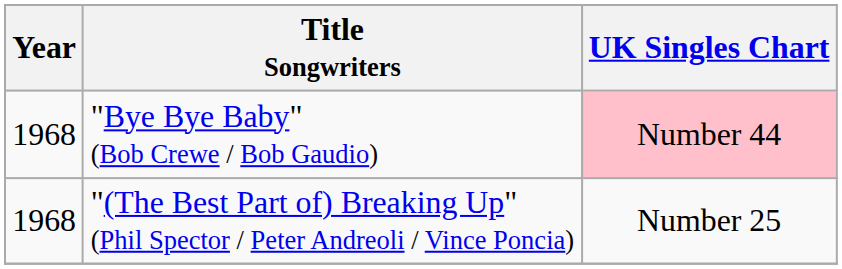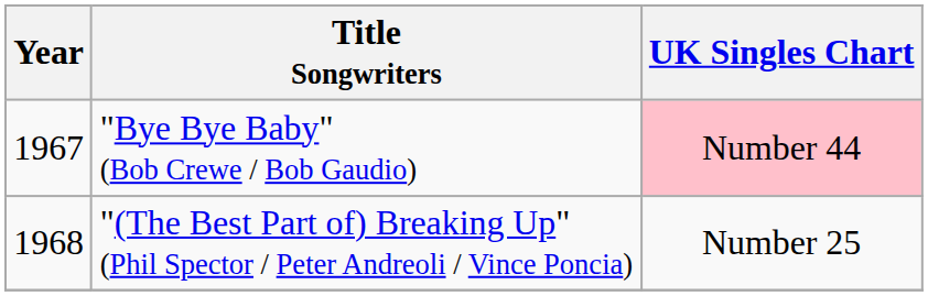"Bye Bye Baby" (Bob Crewe / Bob Gaudio) | Year: 1968 -> 1967
